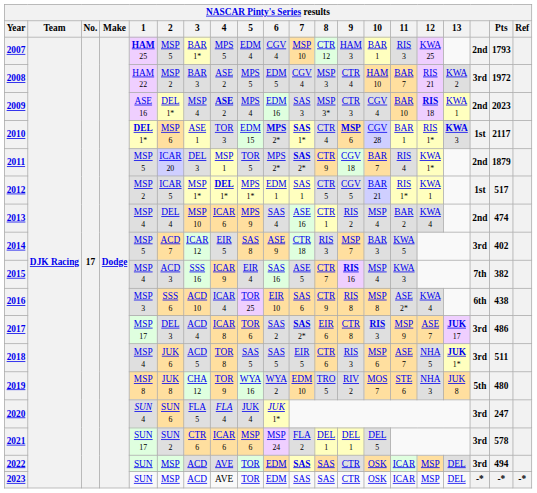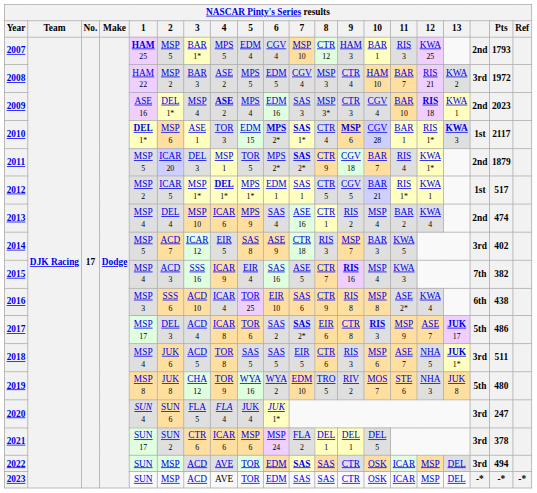2017 | column 18: 3rd -> 5th
2021 | Pts: 578 -> 378
